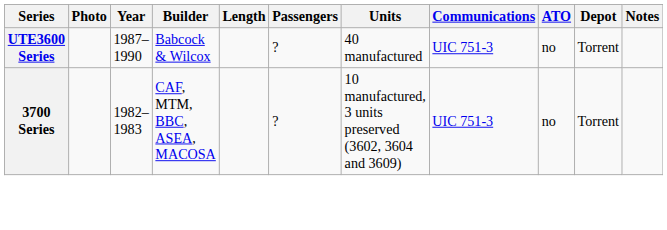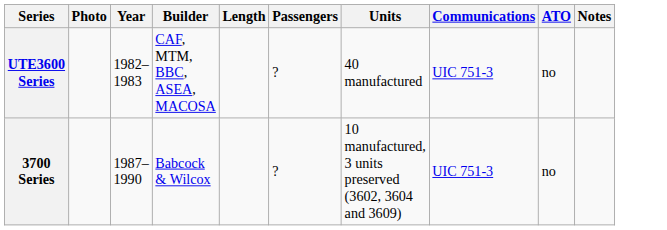- column: Depot | Torrent | Torrent
UTE3600 Series | Year: 1987–1990 -> 1982–1983
UTE3600 Series | Builder: Babcock & Wilcox -> CAF, MTM, BBC, ASEA, MACOSA
3700 Series | Year: 1982–1983 -> 1987–1990
3700 Series | Builder: CAF, MTM, BBC, ASEA, MACOSA -> Babcock & Wilcox
